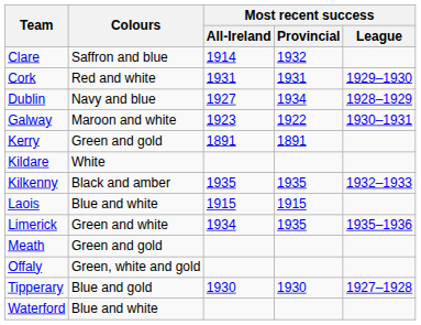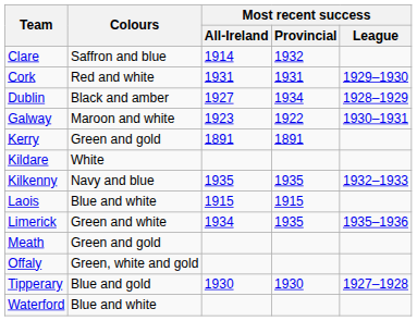Dublin | Colours: Navy and blue -> Black and amber
Kilkenny | Colours: Black and amber -> Navy and blue
